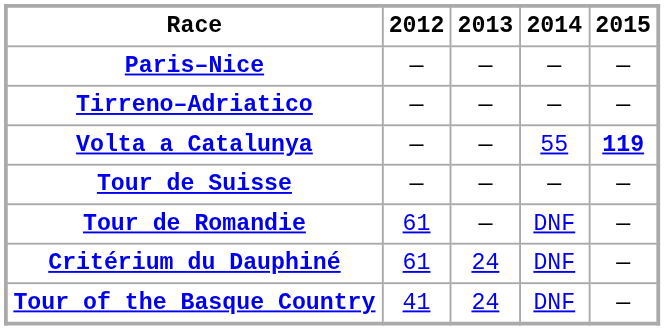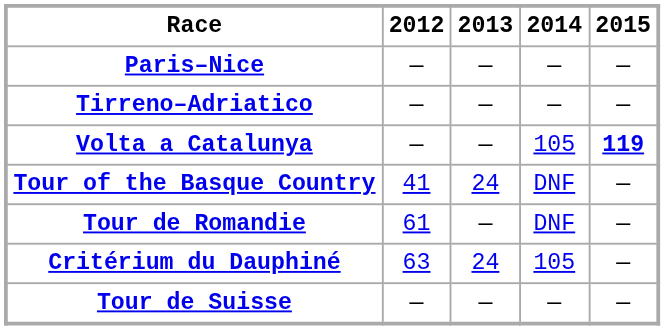Volta a Catalunya | 2014: 55 -> 105
rows swapped: Tour of the Basque Country <-> Tour de Suisse
Critérium du Dauphiné | 2012: 61 -> 63
Critérium du Dauphiné | 2014: DNF -> 105
